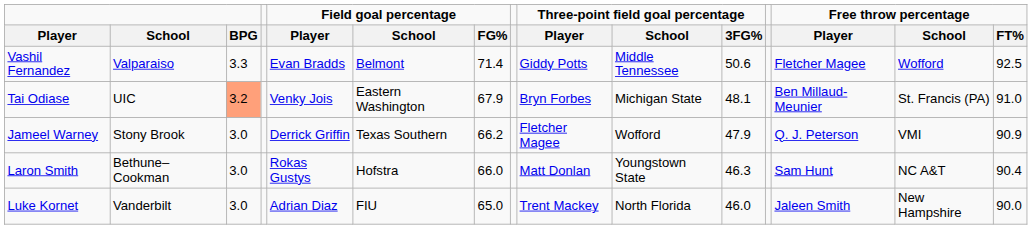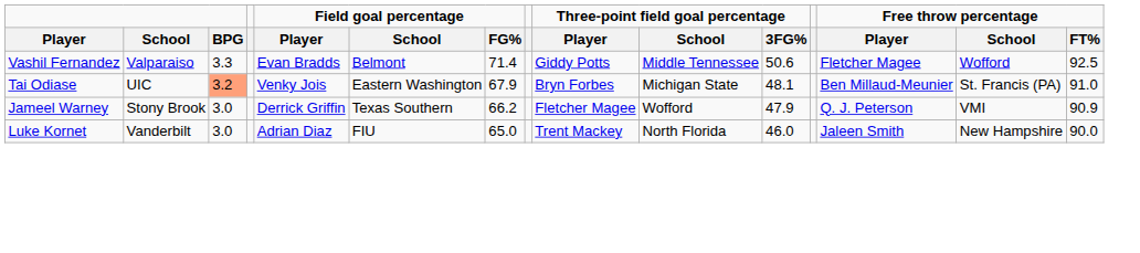- row: Laron Smith | Bethune–Cookman | 3.0 | Rokas Gustys | Hofstra | 66.0 | Matt Donlan | Youngstown State | 46.3 | Sam Hunt | NC A&T | 90.4
